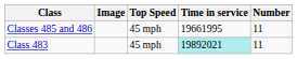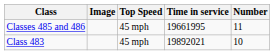Class 483 | Time in service: paleturquoise background -> no background
Class 483 | Number: 11 -> 10
